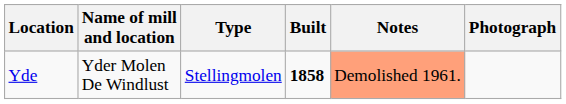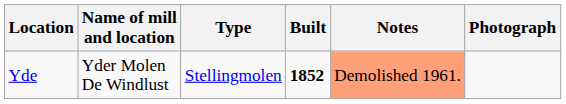Yde | Built: 1858 -> 1852
